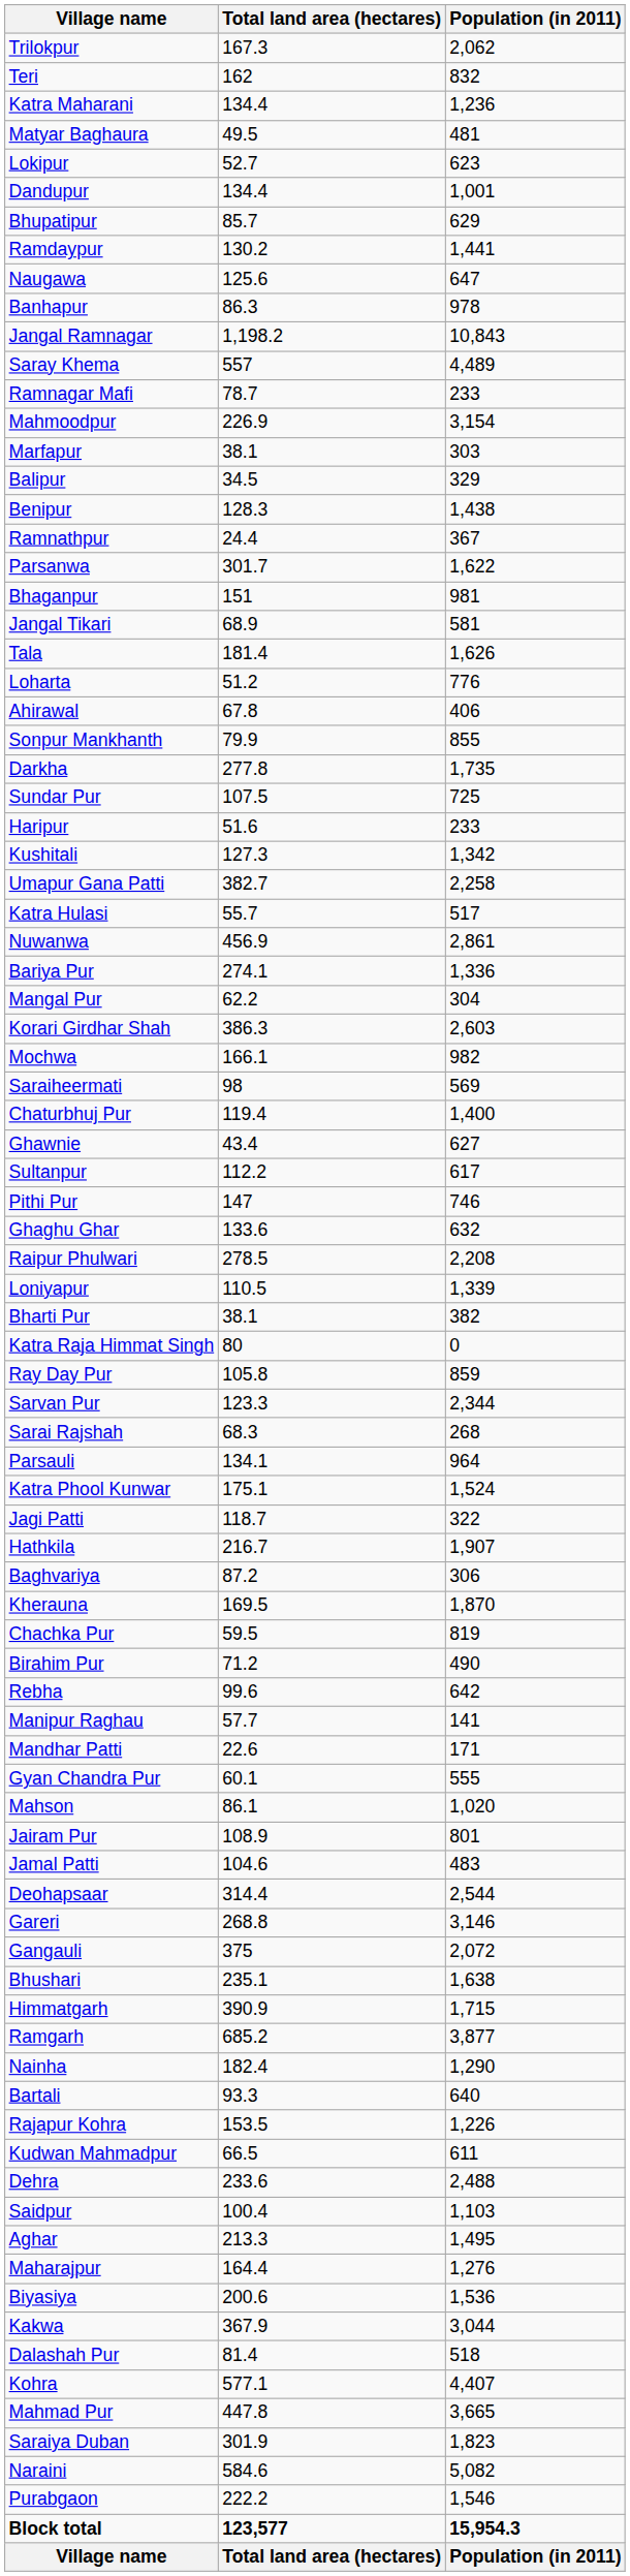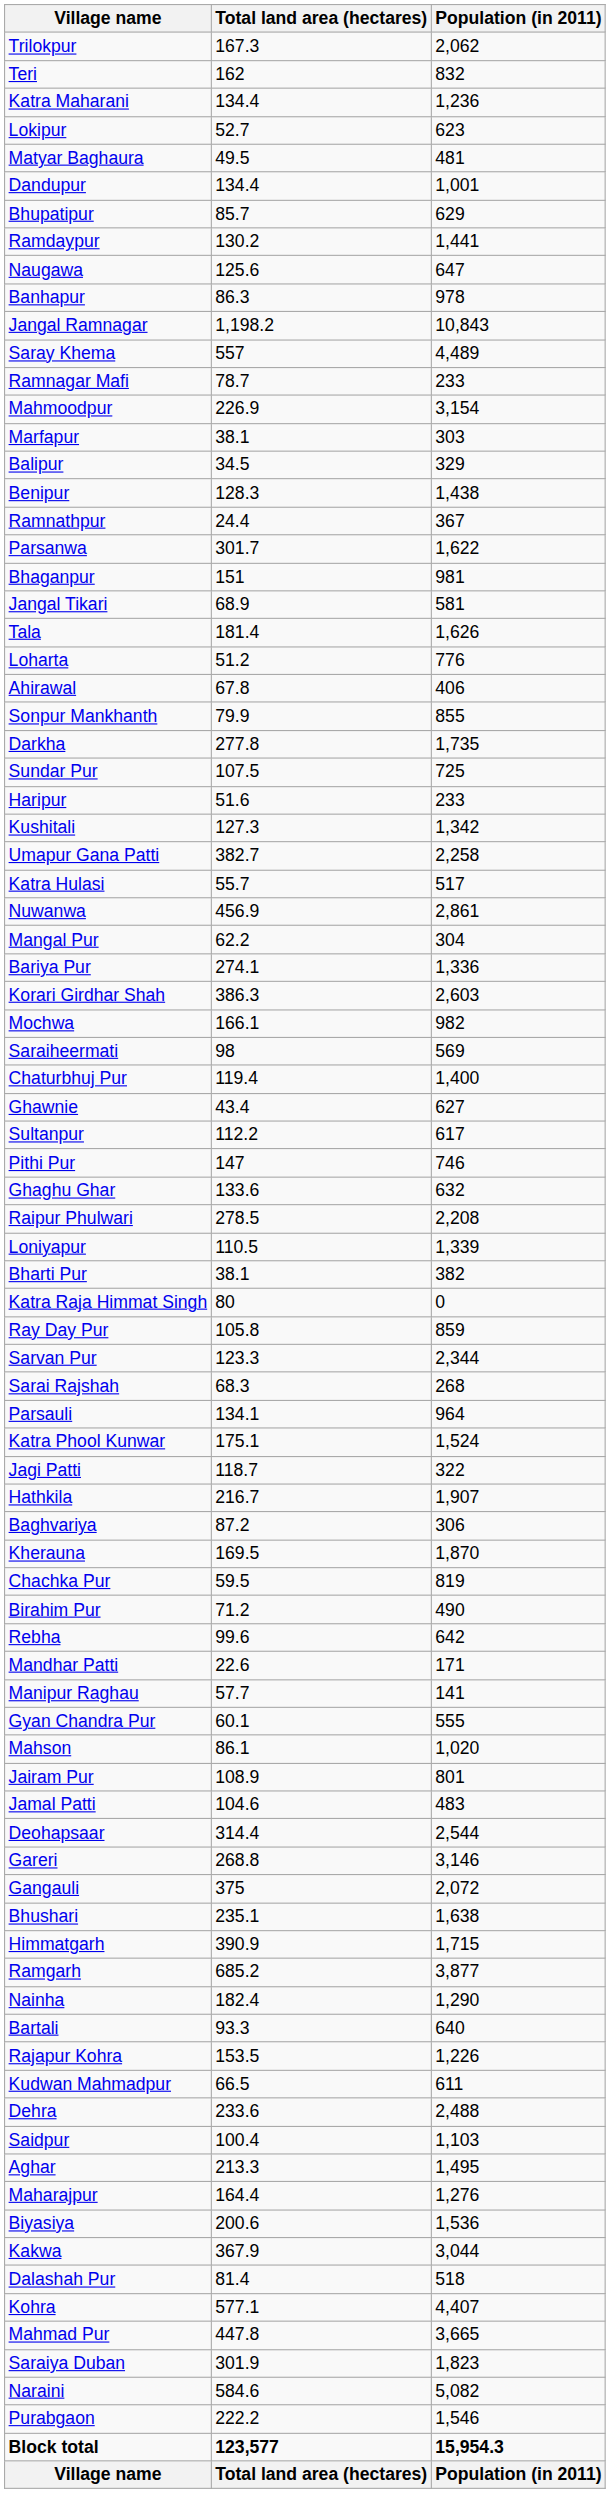rows swapped: Lokipur <-> Matyar Baghaura
rows swapped: Mangal Pur <-> Bariya Pur
rows swapped: Manipur Raghau <-> Mandhar Patti
